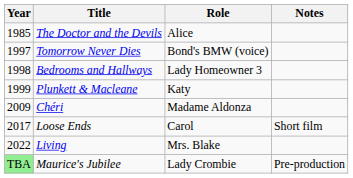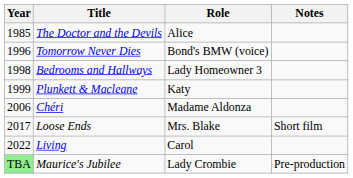Tomorrow Never Dies | Year: 1997 -> 1996
Chéri | Year: 2009 -> 2006
Loose Ends | Role: Carol -> Mrs. Blake
Living | Role: Mrs. Blake -> Carol
